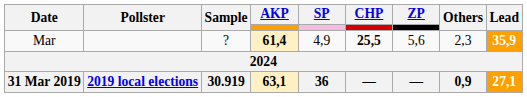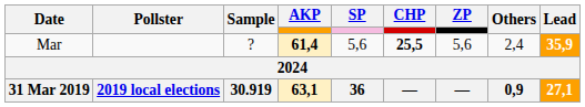Mar | SP: 4,9 -> 5,6
Mar | Others: 2,3 -> 2,4
